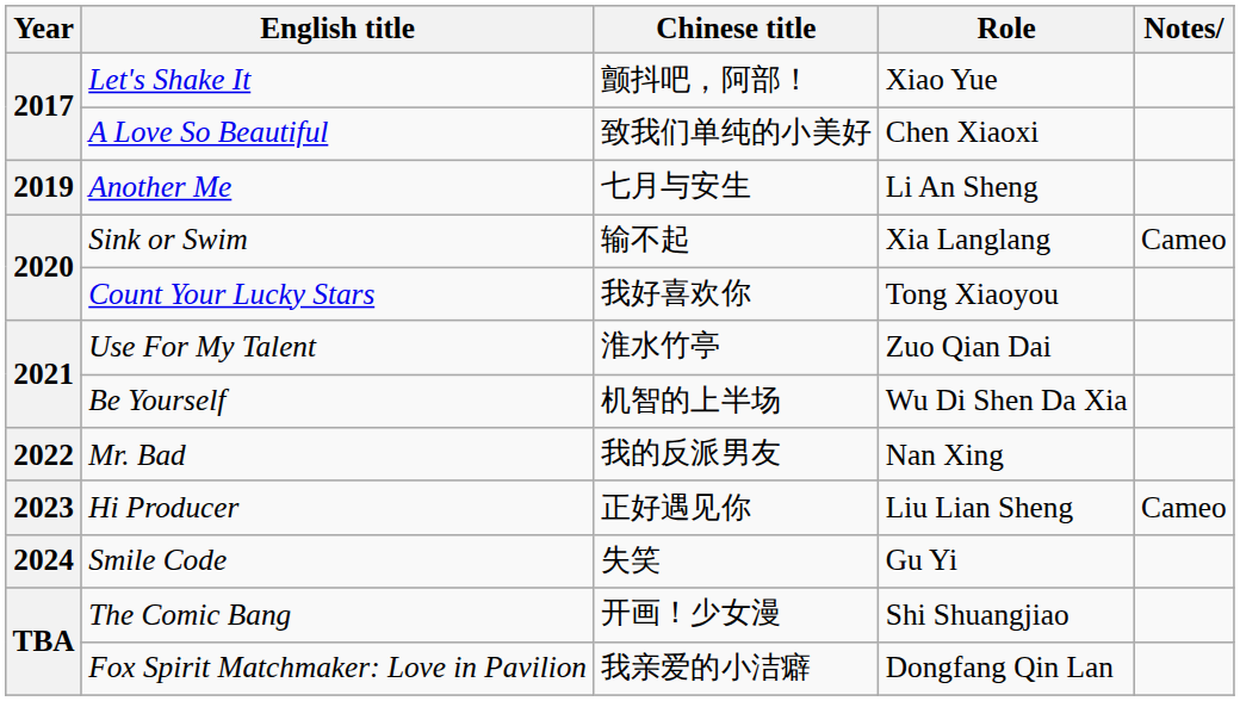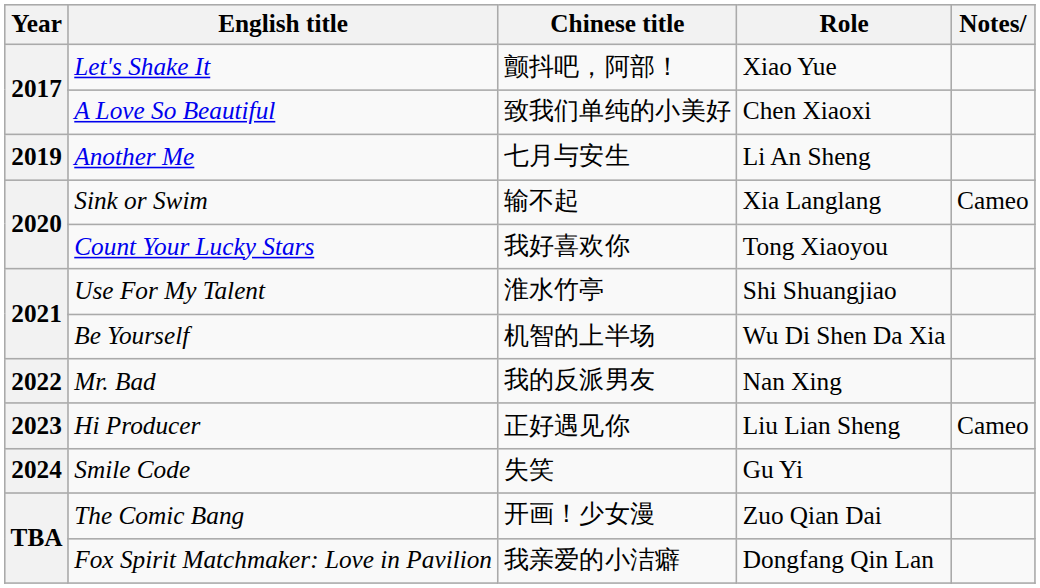Use For My Talent | Role: Zuo Qian Dai -> Shi Shuangjiao
The Comic Bang | Role: Shi Shuangjiao -> Zuo Qian Dai
